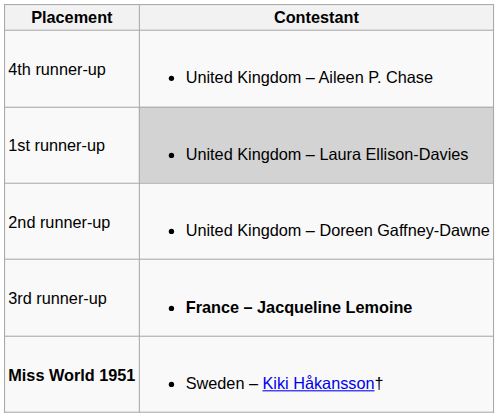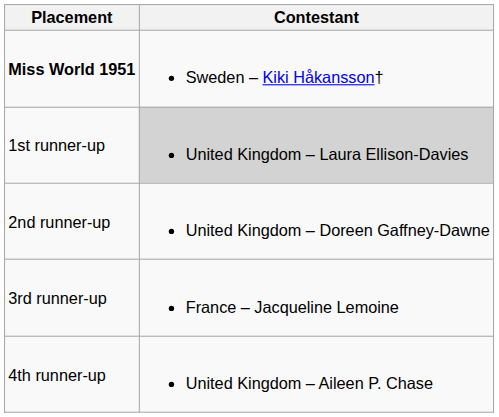rows swapped: Miss World 1951 <-> 4th runner-up
3rd runner-up | Contestant: bold -> normal
